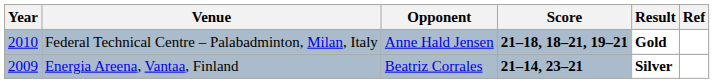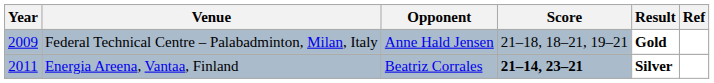Federal Technical Centre – Palabadminton, Milan, Italy | Year: 2010 -> 2009
Federal Technical Centre – Palabadminton, Milan, Italy | Score: bold -> normal
Energia Areena, Vantaa, Finland | Year: 2009 -> 2011
